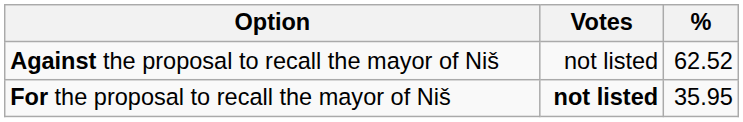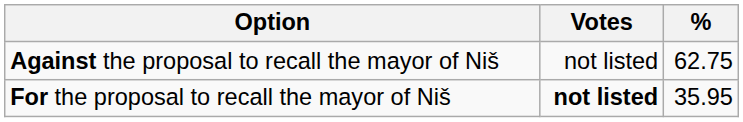Against the proposal to recall the mayor of Niš | %: 62.52 -> 62.75
